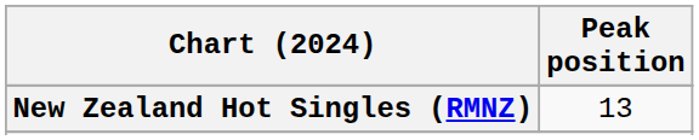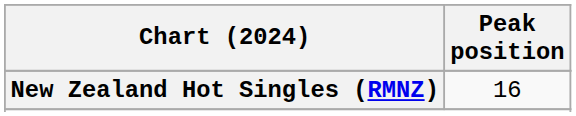New Zealand Hot Singles (RMNZ) | Peak position: 13 -> 16
